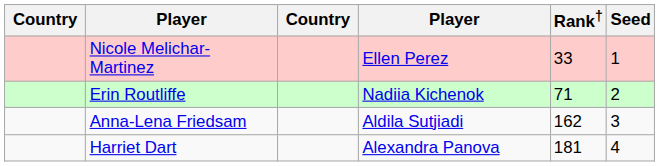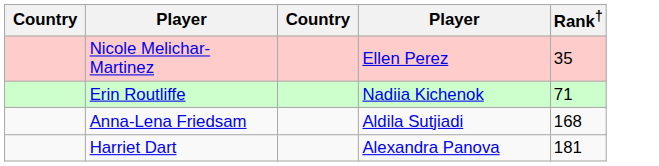- column: Seed | 1 | 2 | 3 | 4
Nicole Melichar-Martinez | Rank†: 33 -> 35
Anna-Lena Friedsam | Rank†: 162 -> 168
